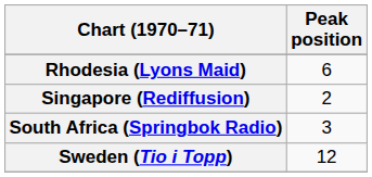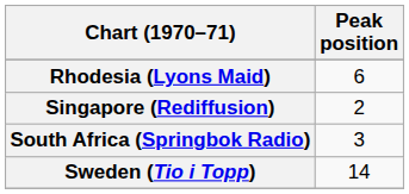Sweden (Tio i Topp) | Peak position: 12 -> 14
